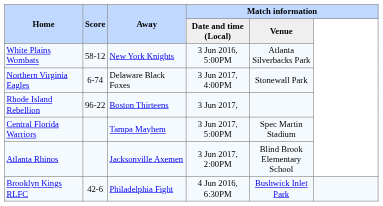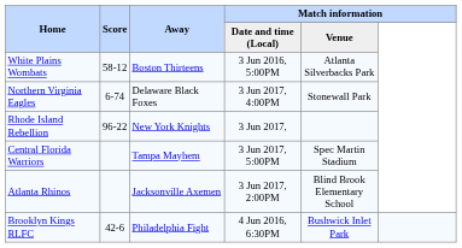White Plains Wombats | Away: New York Knights -> Boston Thirteens
Rhode Island Rebellion | Away: Boston Thirteens -> New York Knights
